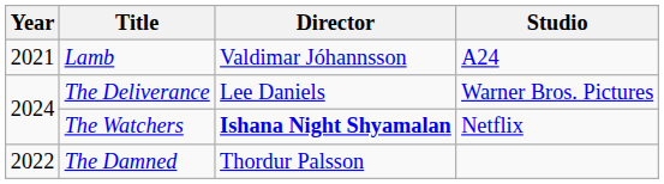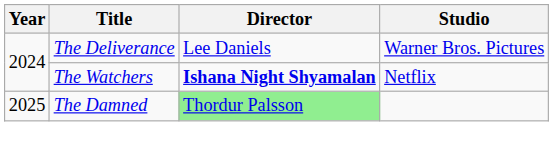- row: 2021 | Lamb | Valdimar Jóhannsson | A24
The Damned | Year: 2022 -> 2025
The Damned | Director: no background -> lightgreen background
